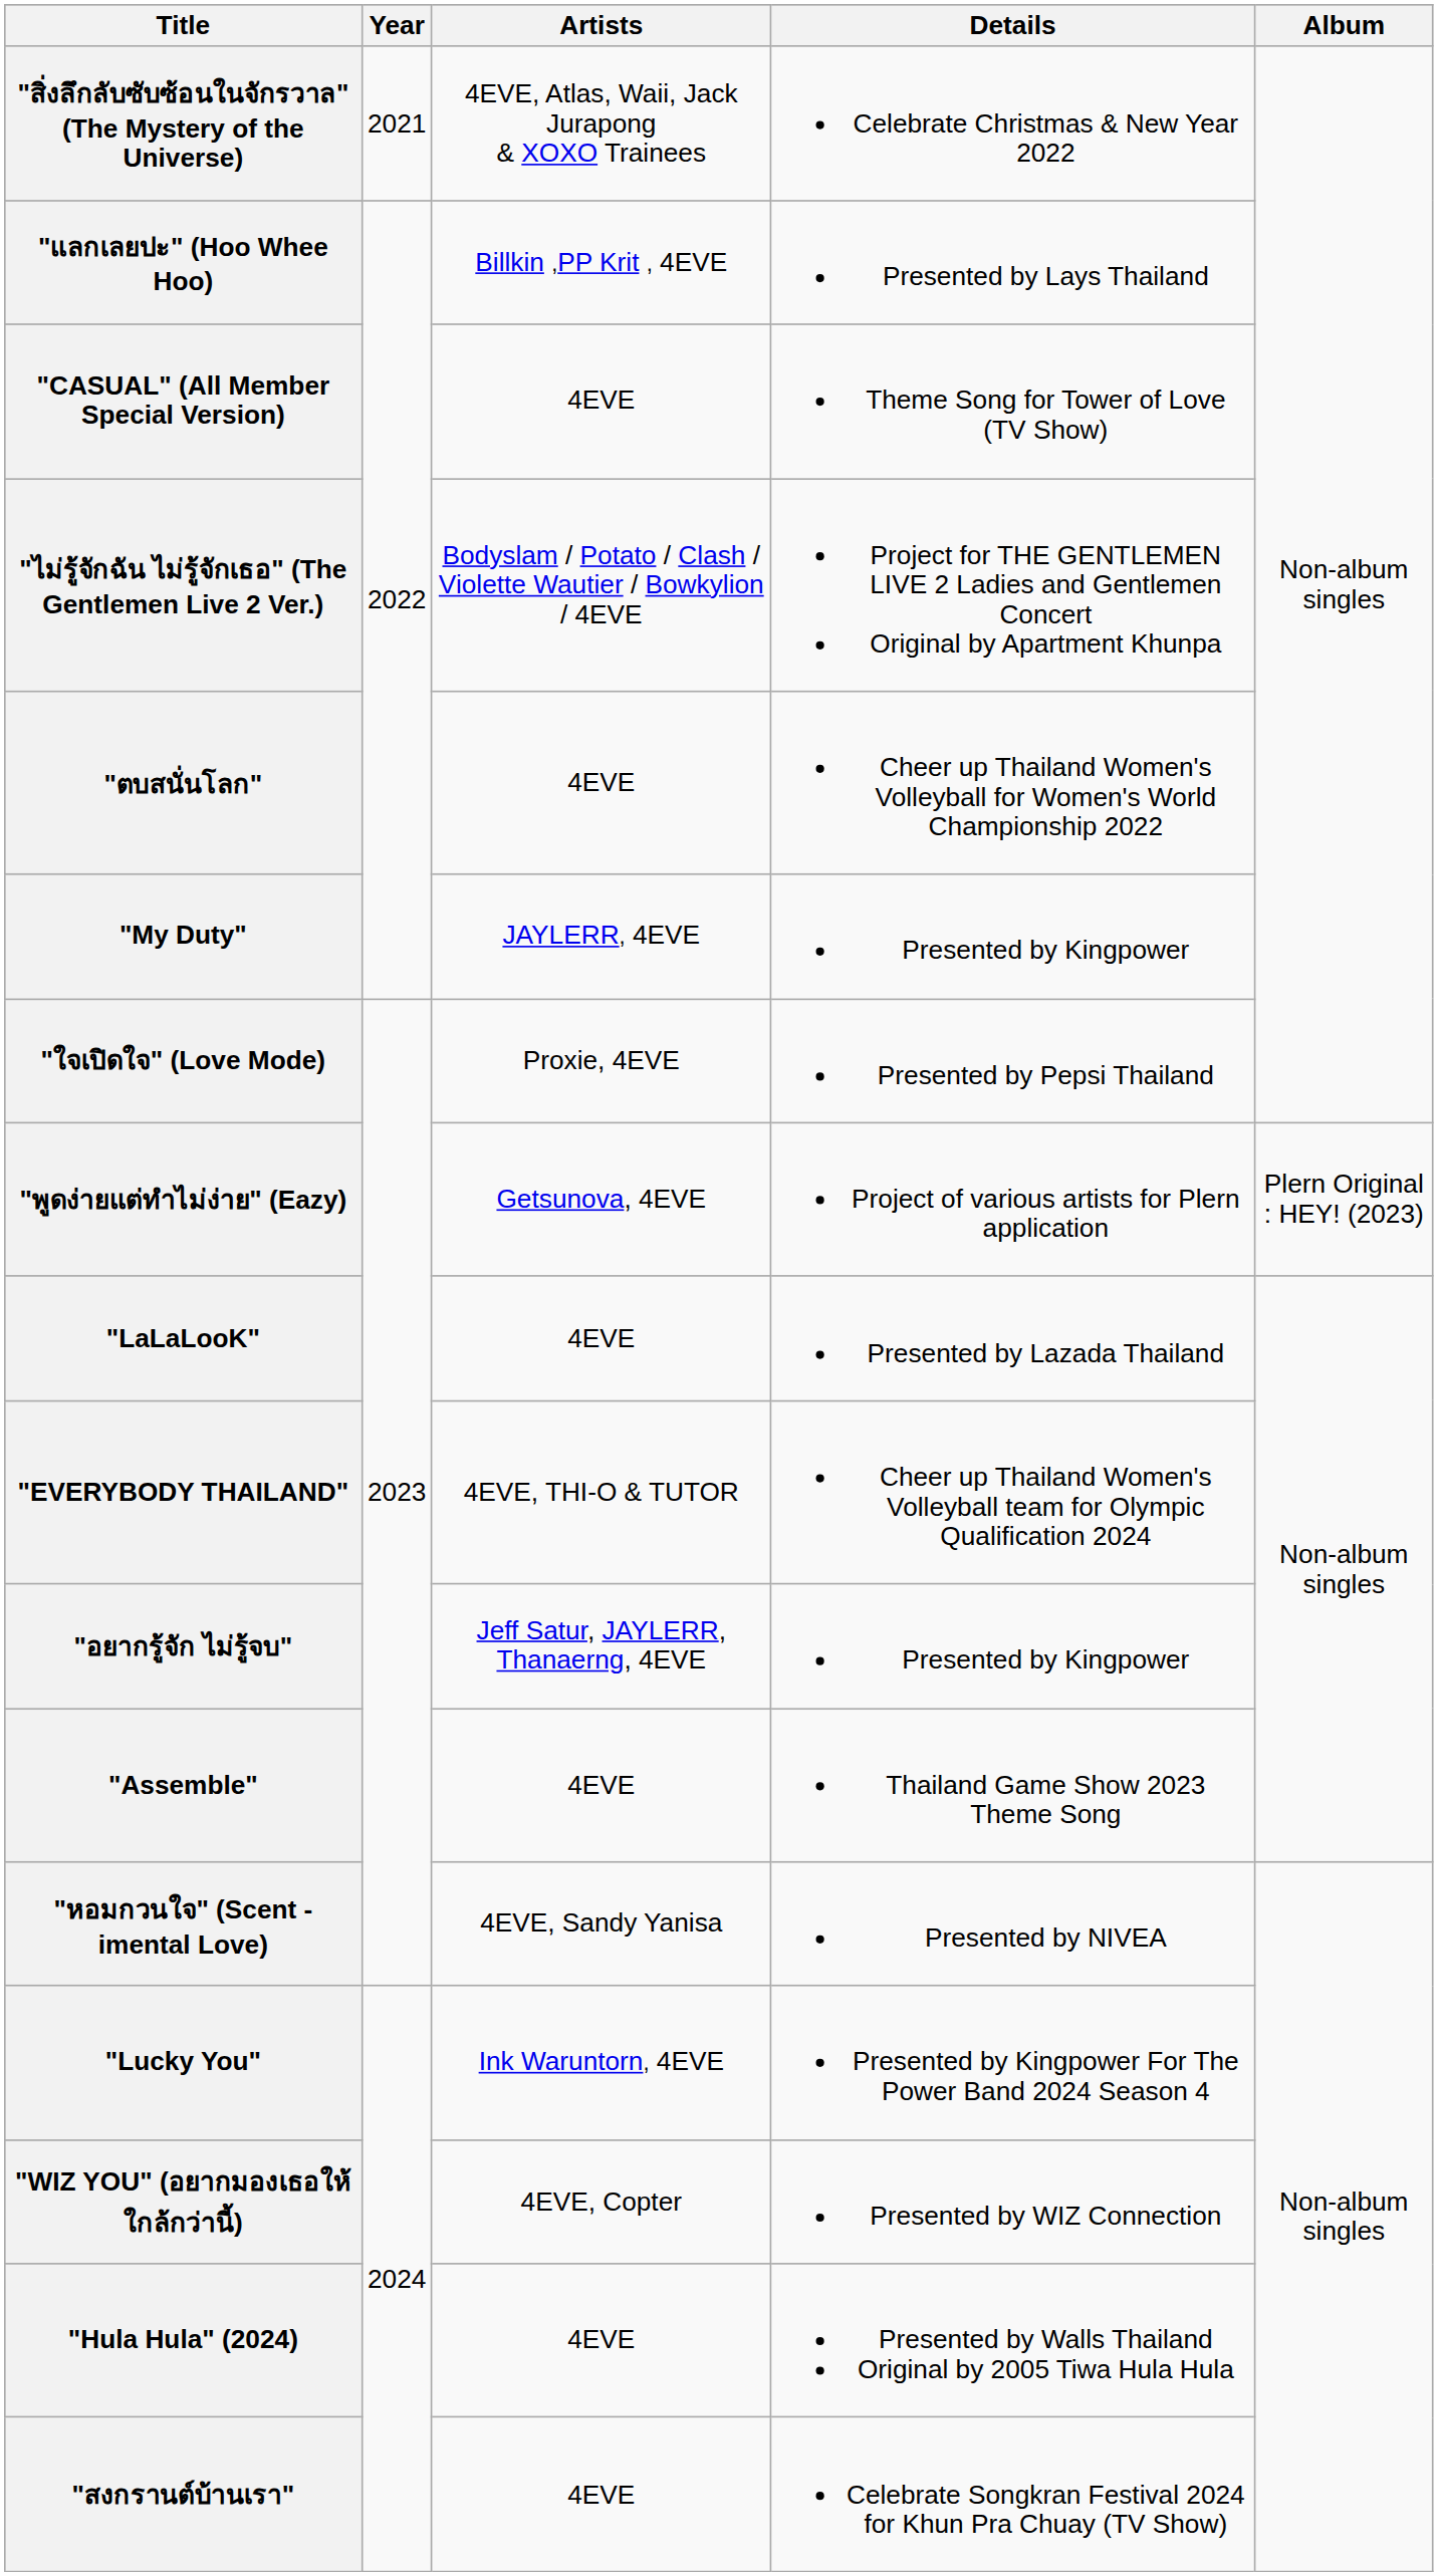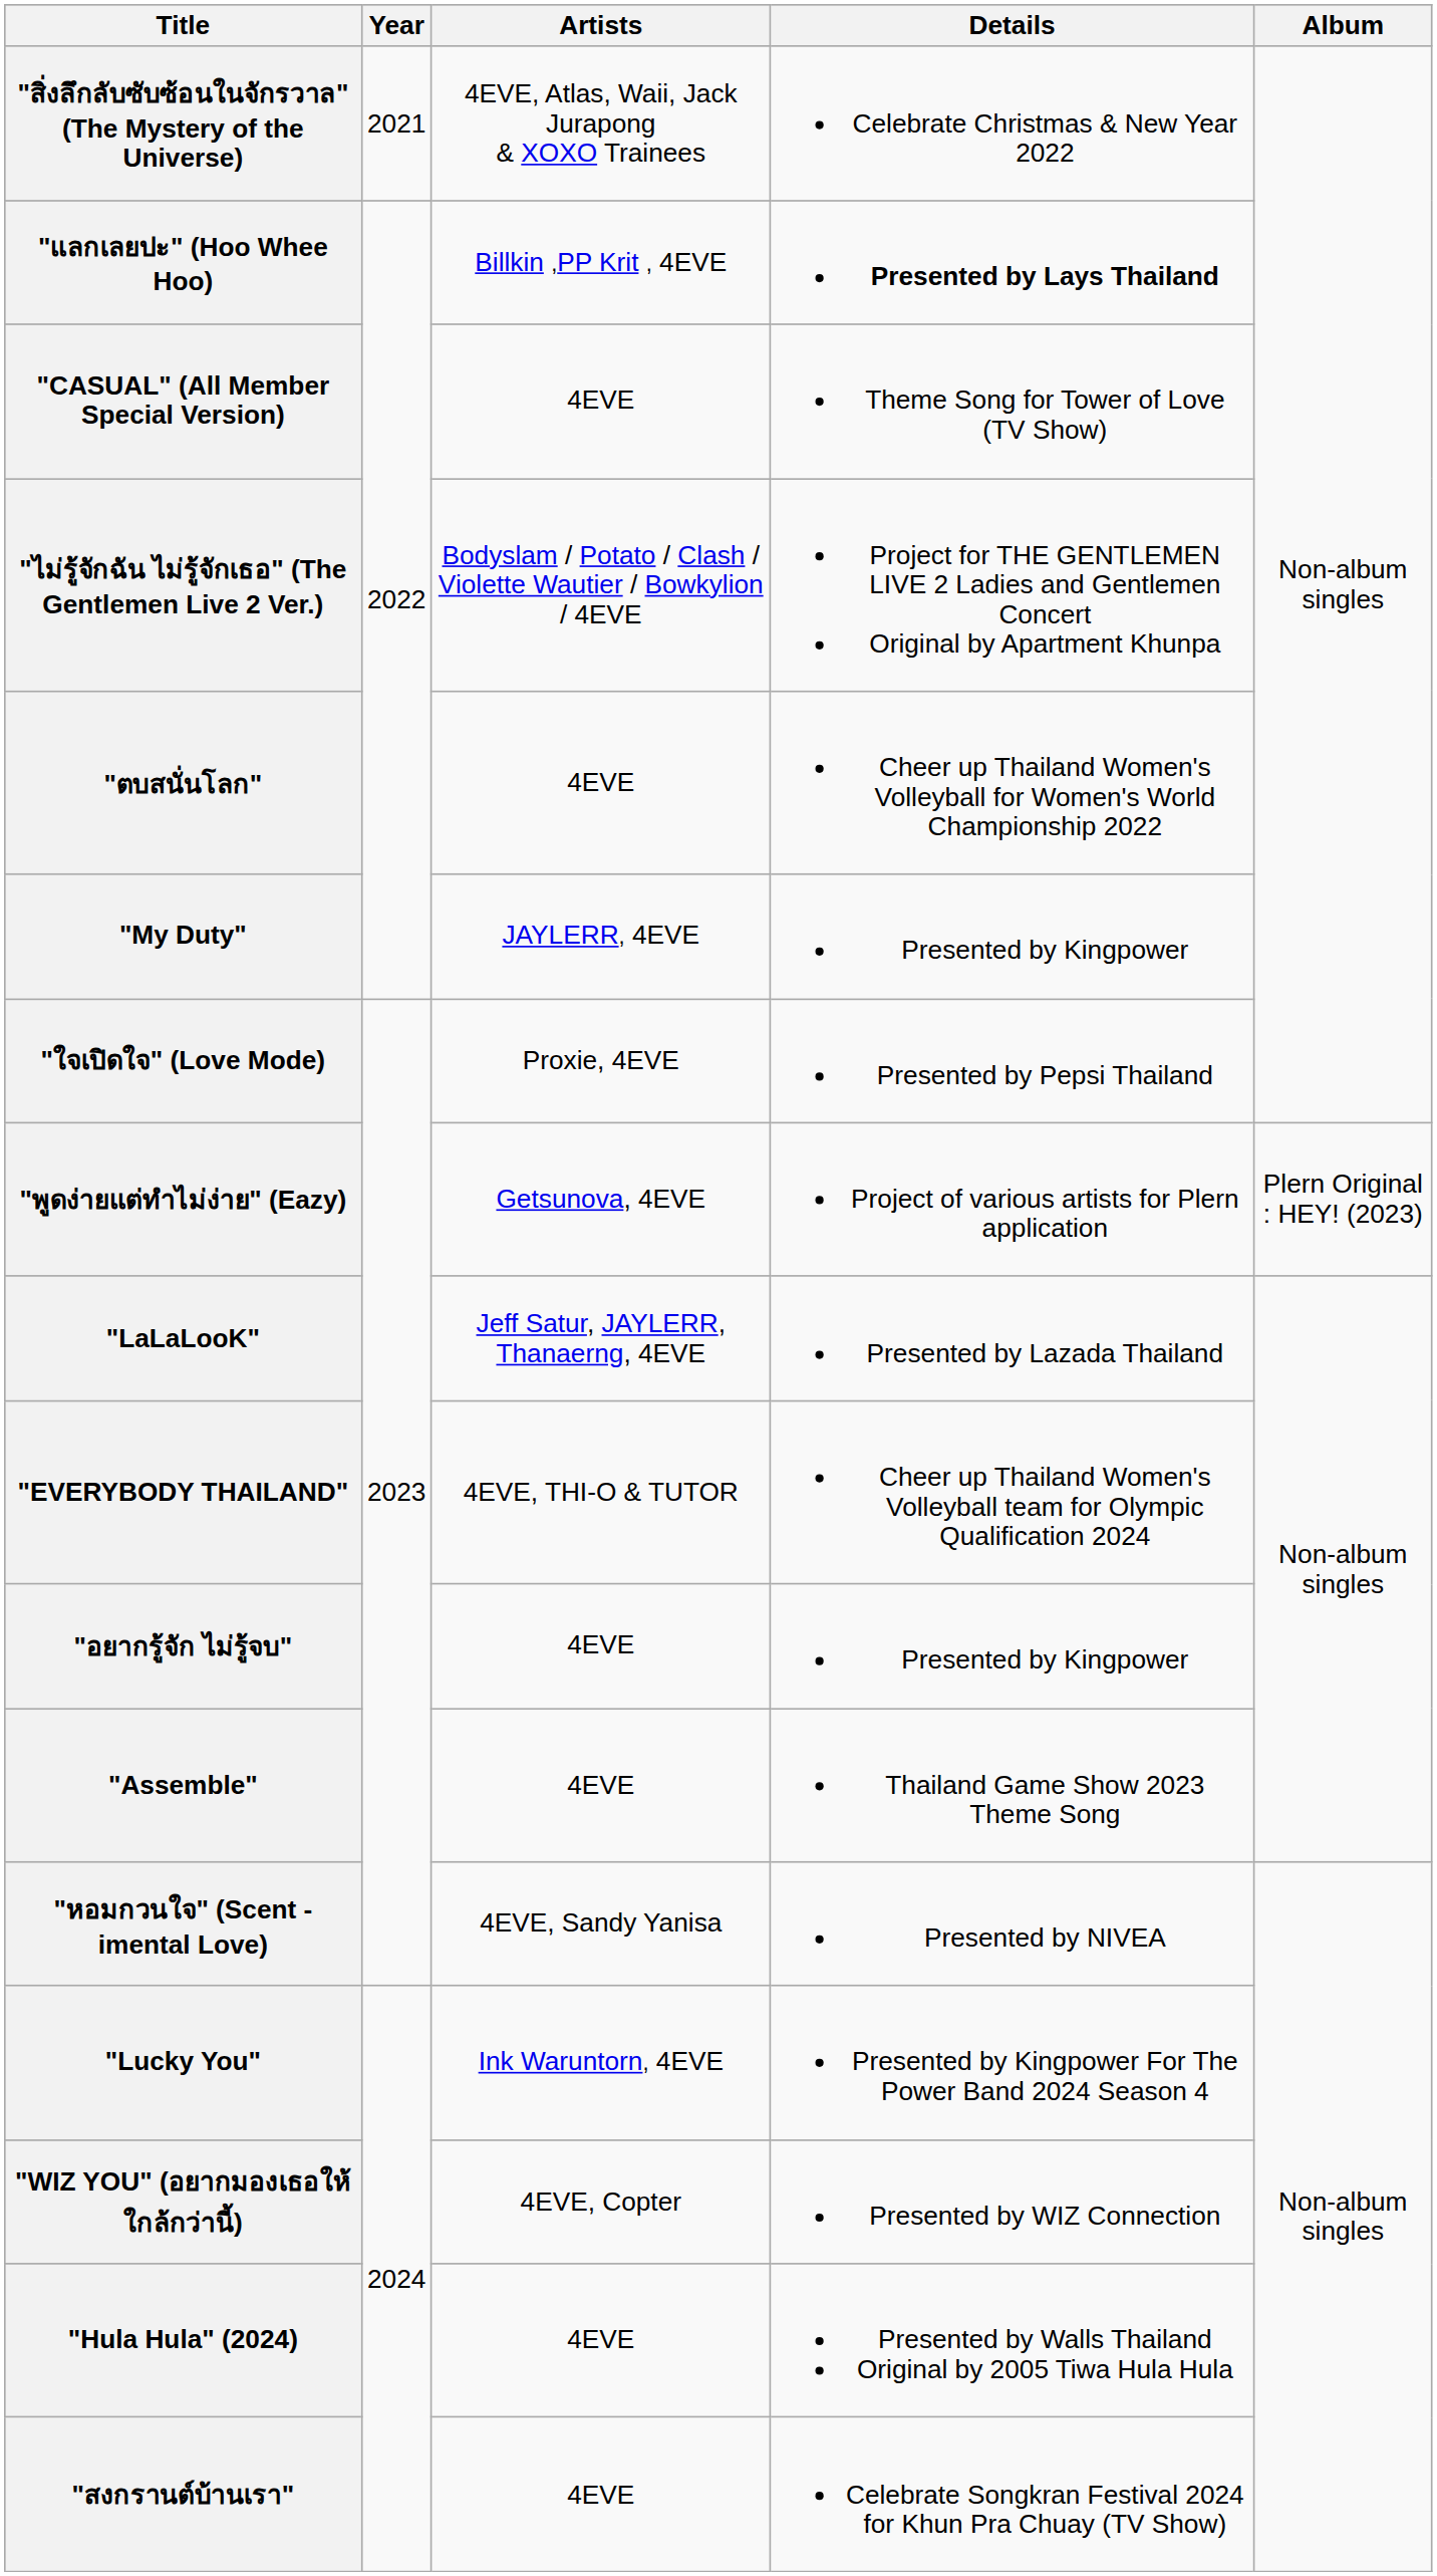"แลกเลยปะ" (Hoo Whee Hoo) | Details: normal -> bold
"LaLaLooK" | Artists: 4EVE -> Jeff Satur, JAYLERR, Thanaerng, 4EVE
"อยากรู้จัก ไม่รู้จบ" | Artists: Jeff Satur, JAYLERR, Thanaerng, 4EVE -> 4EVE
